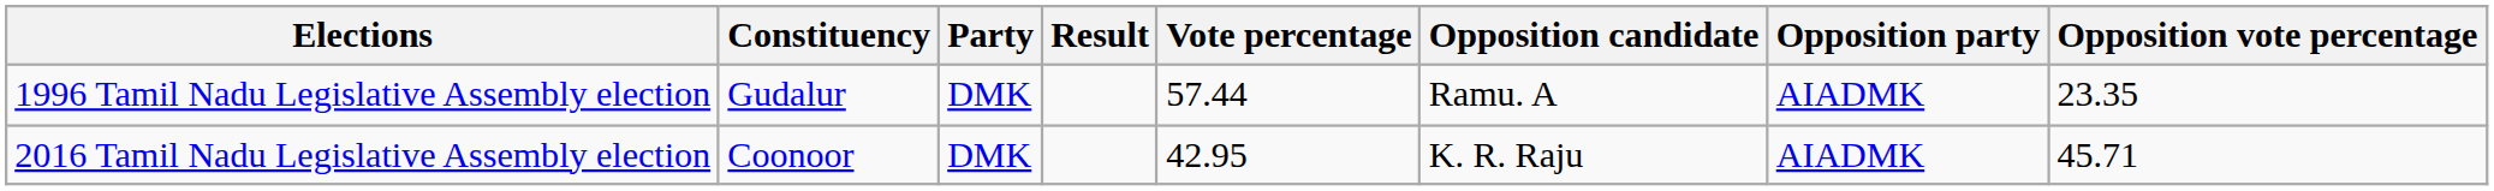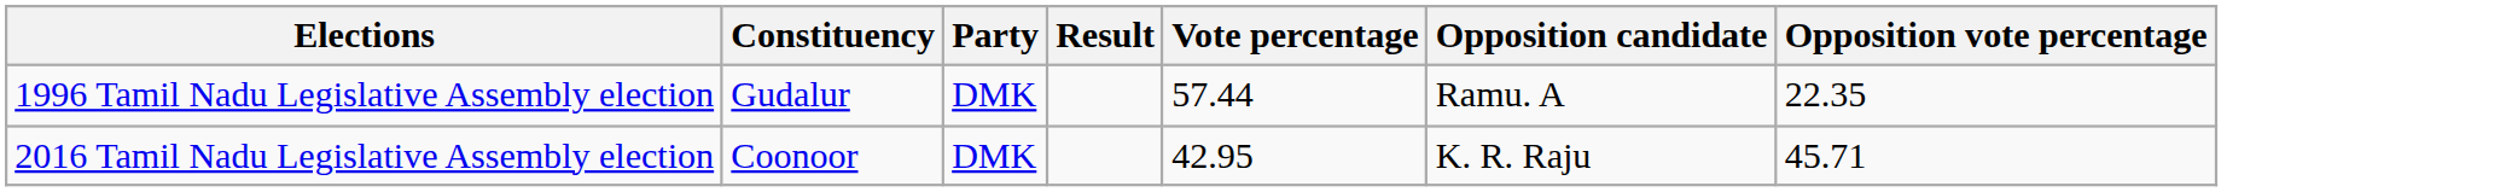- column: Opposition party | AIADMK | AIADMK
1996 Tamil Nadu Legislative Assembly election | Opposition vote percentage: 23.35 -> 22.35
